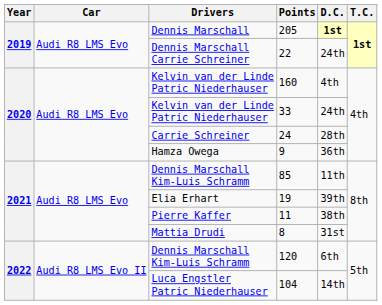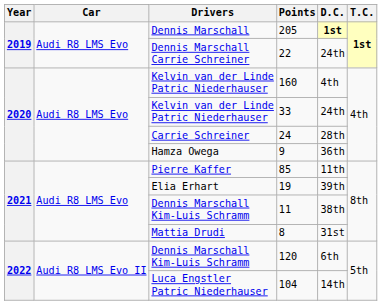85 | Drivers: Dennis Marschall Kim-Luis Schramm -> Pierre Kaffer
11 | Drivers: Pierre Kaffer -> Dennis Marschall Kim-Luis Schramm
